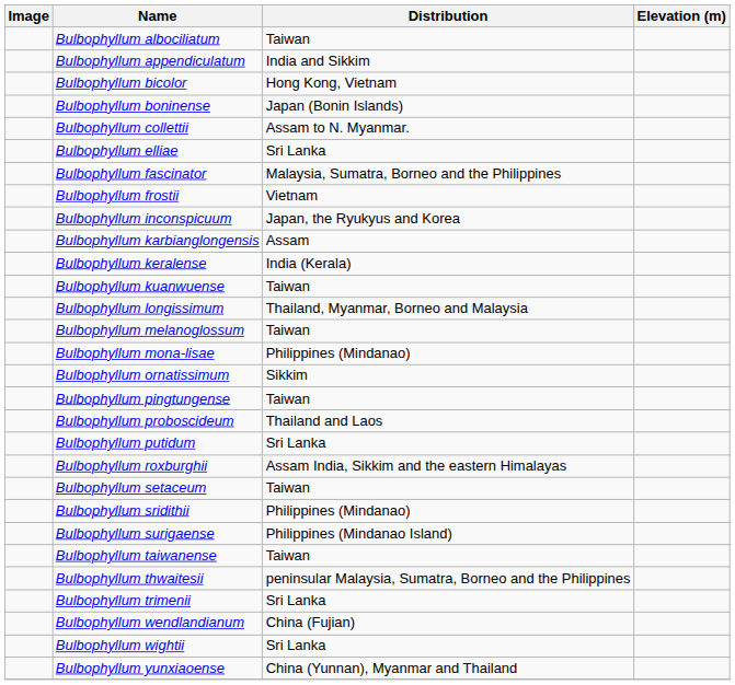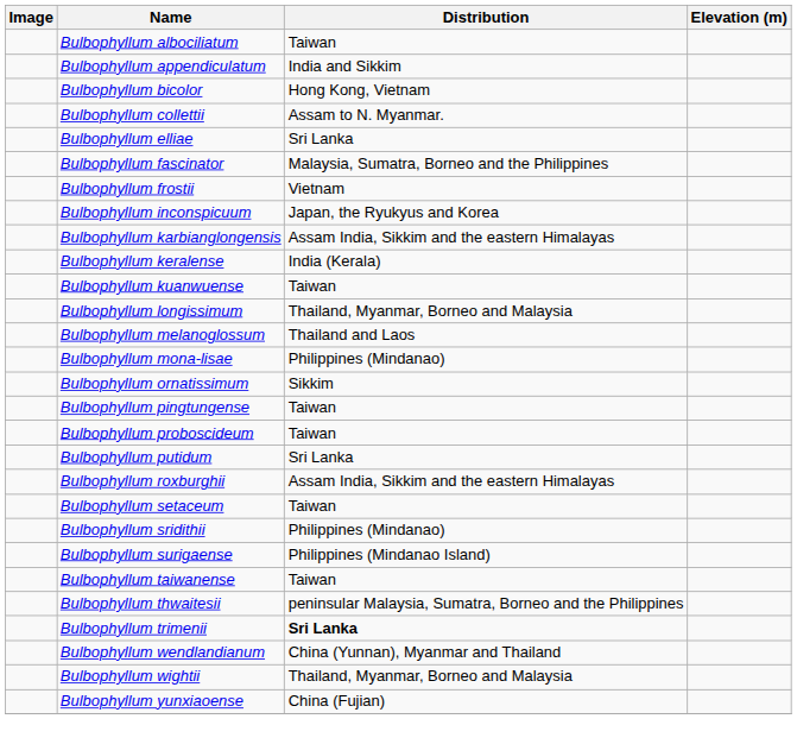- row: Bulbophyllum boninense | Japan (Bonin Islands)
Bulbophyllum karbianglongensis | Distribution: Assam -> Assam India, Sikkim and the eastern Himalayas
Bulbophyllum melanoglossum | Distribution: Taiwan -> Thailand and Laos
Bulbophyllum proboscideum | Distribution: Thailand and Laos -> Taiwan
Bulbophyllum trimenii | Distribution: normal -> bold
Bulbophyllum wendlandianum | Distribution: China (Fujian) -> China (Yunnan), Myanmar and Thailand
Bulbophyllum wightii | Distribution: Sri Lanka -> Thailand, Myanmar, Borneo and Malaysia
Bulbophyllum yunxiaoense | Distribution: China (Yunnan), Myanmar and Thailand -> China (Fujian)
